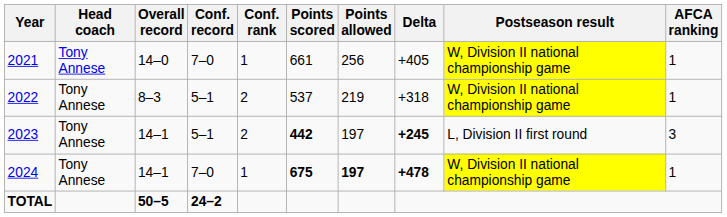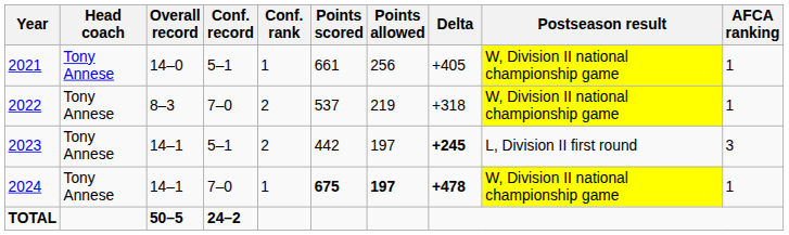2021 | Conf. record: 7–0 -> 5–1
2022 | Conf. record: 5–1 -> 7–0
2023 | Points scored: bold -> normal
